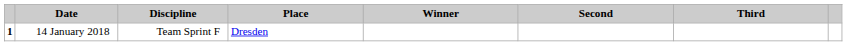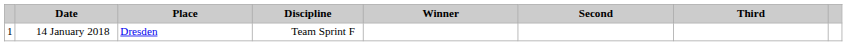columns swapped: Place <-> Discipline
14 January 2018 | column 1: bold -> normal
